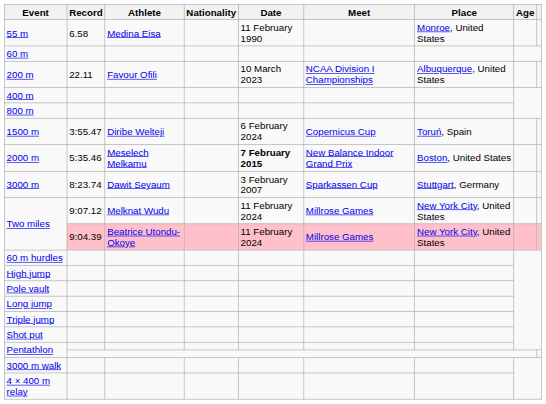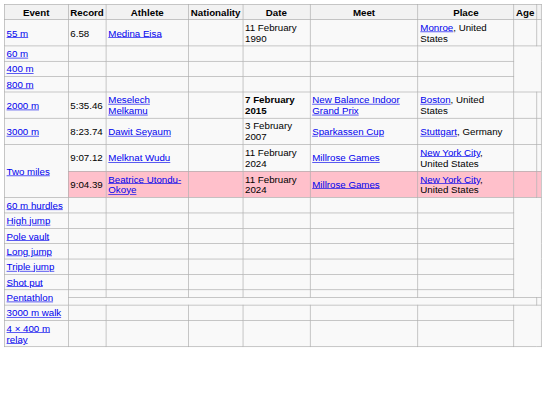- row: 200 m | 22.11 | Favour Ofili | 10 March 2023 | NCAA Division I Championships | Albuquerque, United States
- row: 1500 m | 3:55.47 | Diribe Welteji | 6 February 2024 | Copernicus Cup | Toruń, Spain
